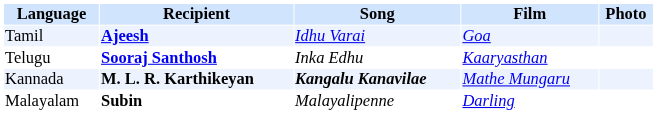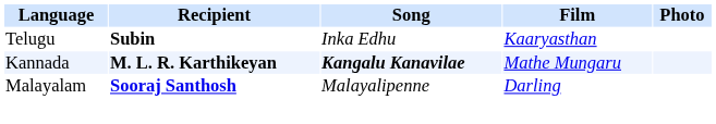- row: Tamil | Ajeesh | Idhu Varai | Goa
Telugu | Recipient: Sooraj Santhosh -> Subin
Malayalam | Recipient: Subin -> Sooraj Santhosh
